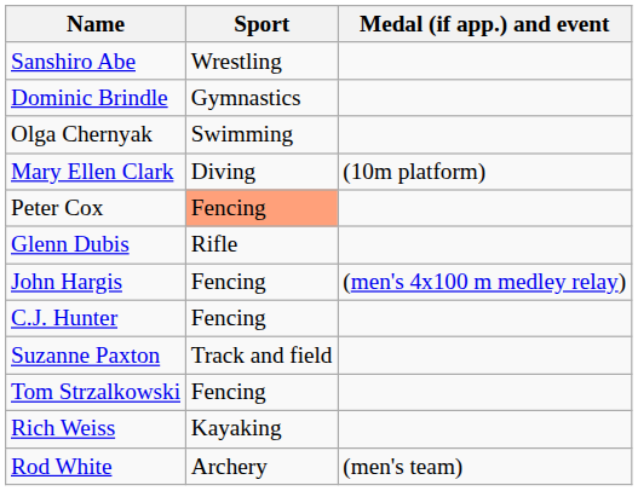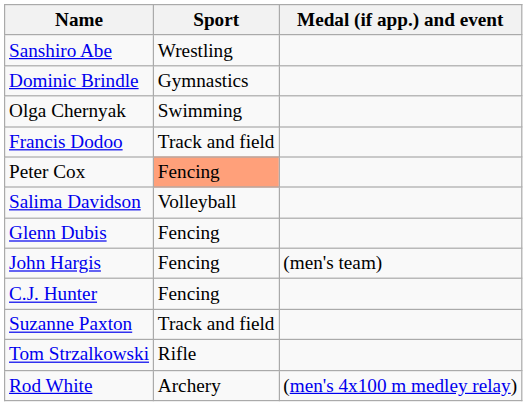+ row: Francis Dodoo | Track and field
- row: Mary Ellen Clark | Diving | (10m platform)
+ row: Salima Davidson | Volleyball
Glenn Dubis | Sport: Rifle -> Fencing
John Hargis | Medal (if app.) and event: (men's 4x100 m medley relay) -> (men's team)
Tom Strzalkowski | Sport: Fencing -> Rifle
- row: Rich Weiss | Kayaking
Rod White | Medal (if app.) and event: (men's team) -> (men's 4x100 m medley relay)
